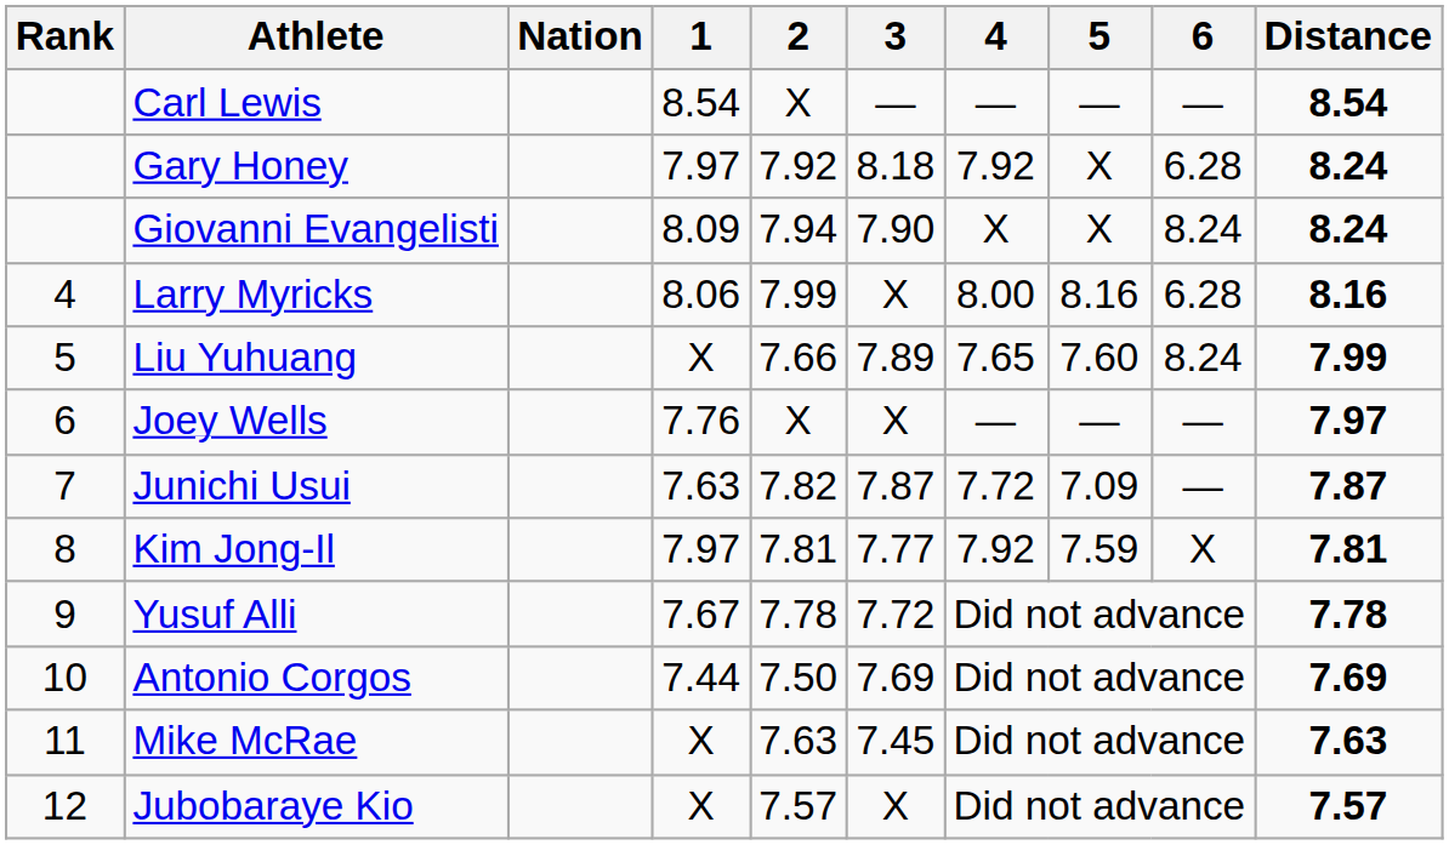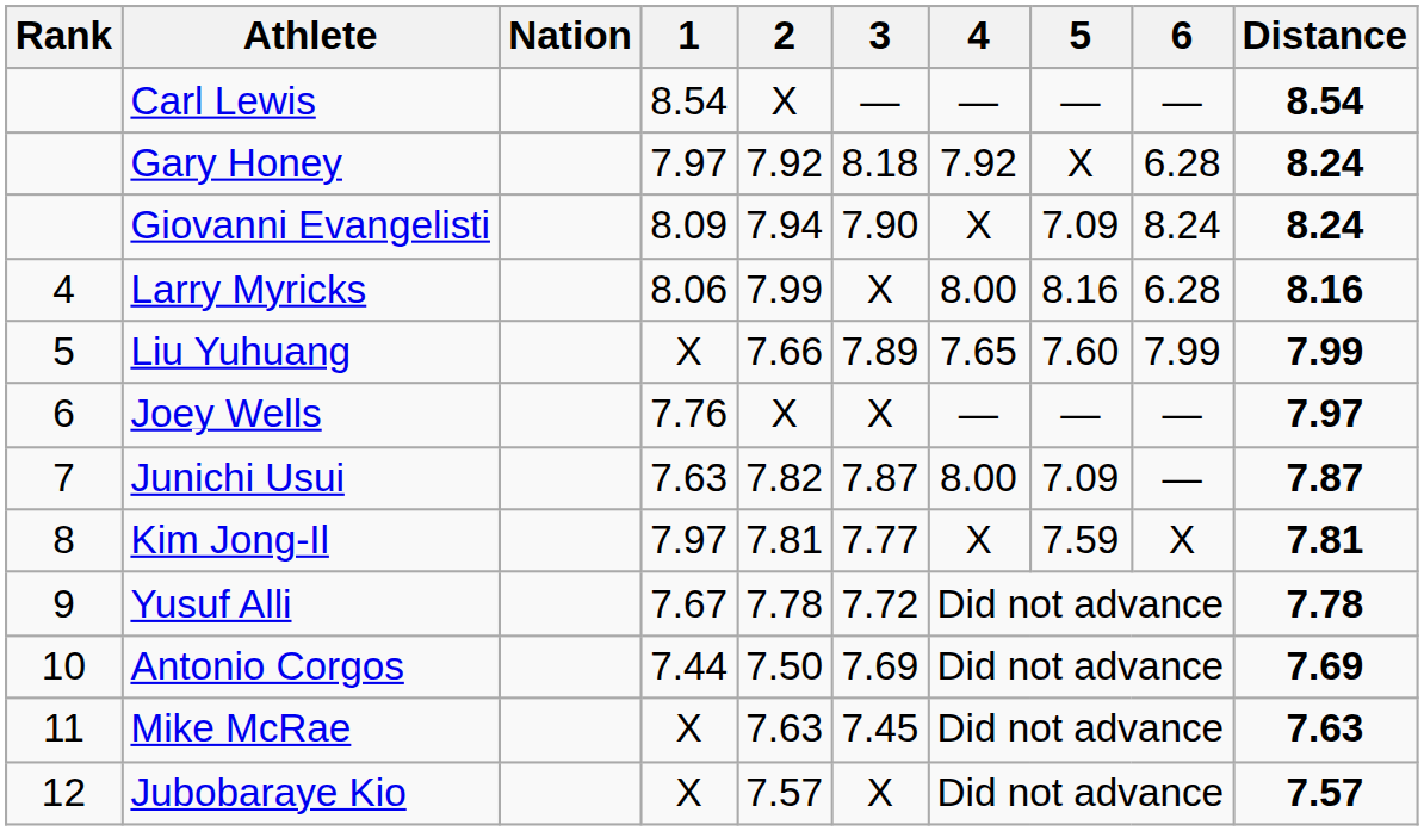Giovanni Evangelisti | 5: X -> 7.09
Liu Yuhuang | 6: 8.24 -> 7.99
Junichi Usui | 4: 7.72 -> 8.00
Kim Jong-Il | 4: 7.92 -> X
